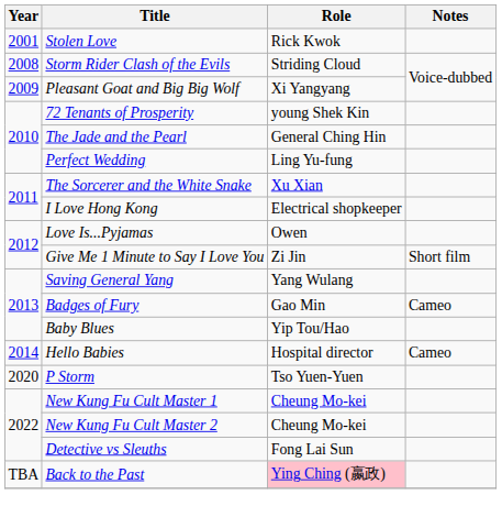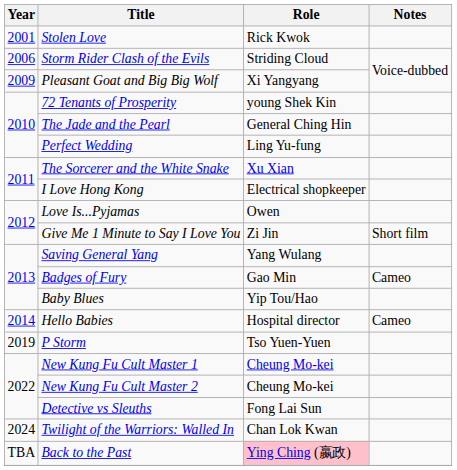Storm Rider Clash of the Evils | Year: 2008 -> 2006
P Storm | Year: 2020 -> 2019
+ row: 2024 | Twilight of the Warriors: Walled In | Chan Lok Kwan
